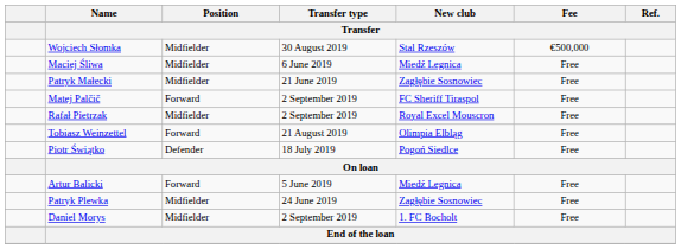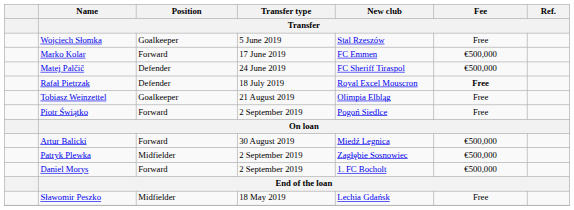Wojciech Słomka | Position / Transfer: Midfielder -> Goalkeeper
Wojciech Słomka | Transfer type / Transfer: 30 August 2019 -> 5 June 2019
Wojciech Słomka | Fee / Transfer: €500,000 -> Free
- row: Maciej Śliwa | Midfielder | 6 June 2019 | Miedź Legnica | Free
+ row: Marko Kolar | Forward | 17 June 2019 | FC Emmen | €500,000
- row: Patryk Małecki | Midfielder | 21 June 2019 | Zagłębie Sosnowiec | Free
Matej Palčič | Position / Transfer: Forward -> Defender
Matej Palčič | Transfer type / Transfer: 2 September 2019 -> 24 June 2019
Matej Palčič | Fee / Transfer: Free -> €500,000
Rafał Pietrzak | Position / Transfer: Midfielder -> Defender
Rafał Pietrzak | Transfer type / Transfer: 2 September 2019 -> 18 July 2019
Rafał Pietrzak | Fee / Transfer: normal -> bold
Tobiasz Weinzettel | Position / Transfer: Forward -> Goalkeeper
Piotr Świątko | Position / Transfer: Defender -> Forward
Piotr Świątko | Transfer type / Transfer: 18 July 2019 -> 2 September 2019
Artur Balicki | Transfer type / Transfer: 5 June 2019 -> 30 August 2019
Artur Balicki | Fee / Transfer: Free -> €500,000
Patryk Plewka | Transfer type / Transfer: 24 June 2019 -> 2 September 2019
Patryk Plewka | Fee / Transfer: Free -> €500,000
Daniel Morys | Position / Transfer: Midfielder -> Forward
Daniel Morys | Fee / Transfer: Free -> €500,000
+ row: Sławomir Peszko | Midfielder | 18 May 2019 | Lechia Gdańsk | Free
